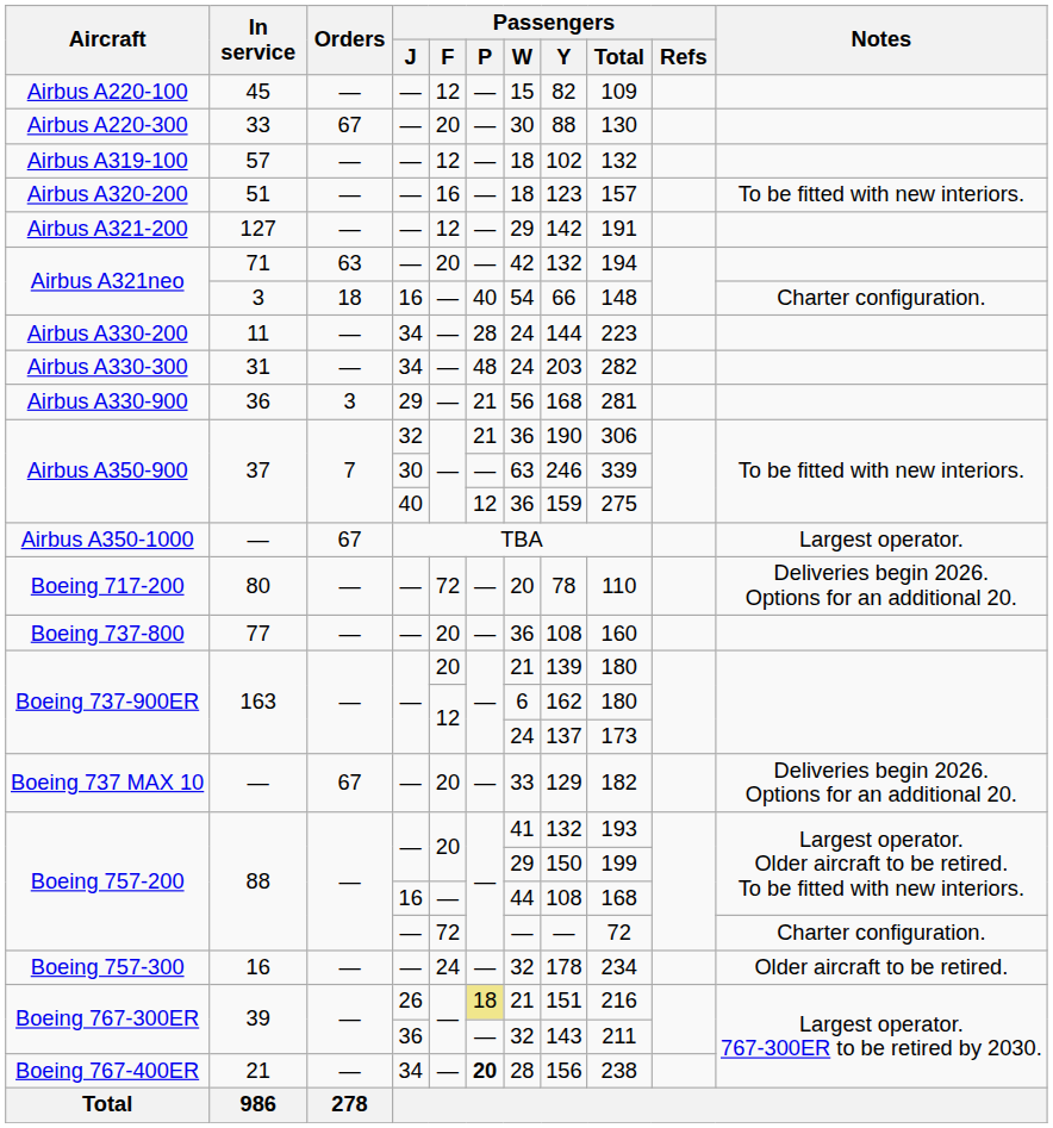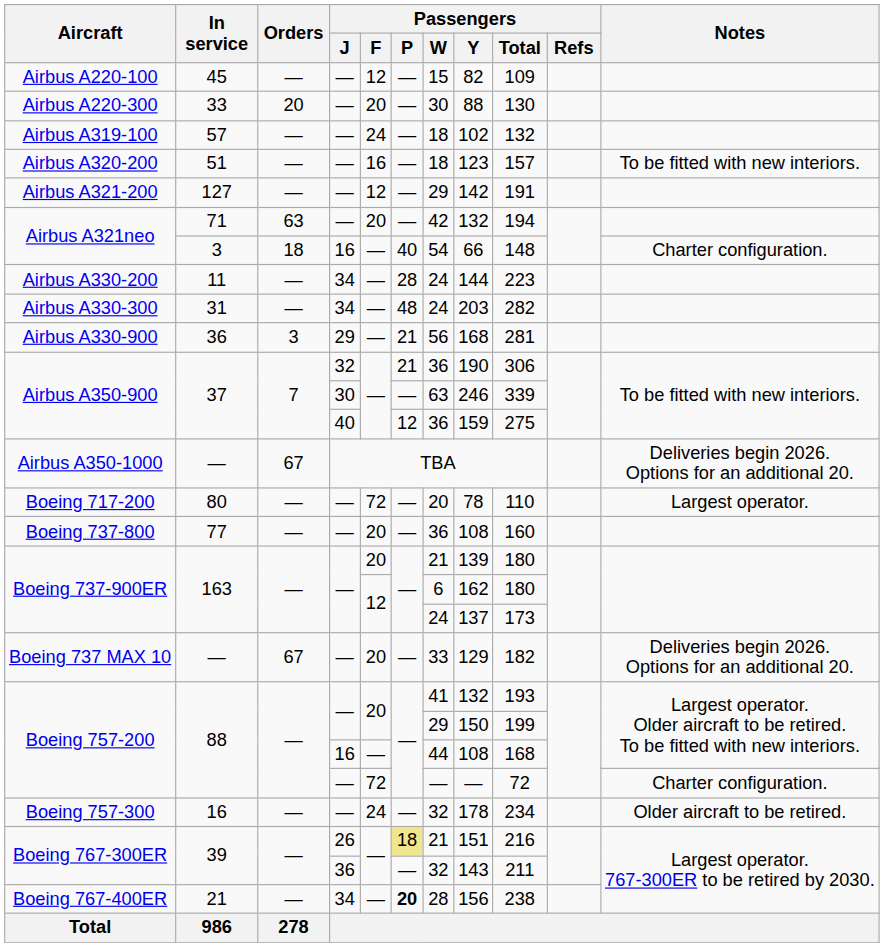Airbus A220-300 | Orders: 67 -> 20
Airbus A319-100 | Passengers / F: 12 -> 24
Airbus A350-1000 | Notes: Largest operator. -> Deliveries begin 2026. Options for an additional 20.
Boeing 717-200 | Notes: Deliveries begin 2026. Options for an additional 20. -> Largest operator.
